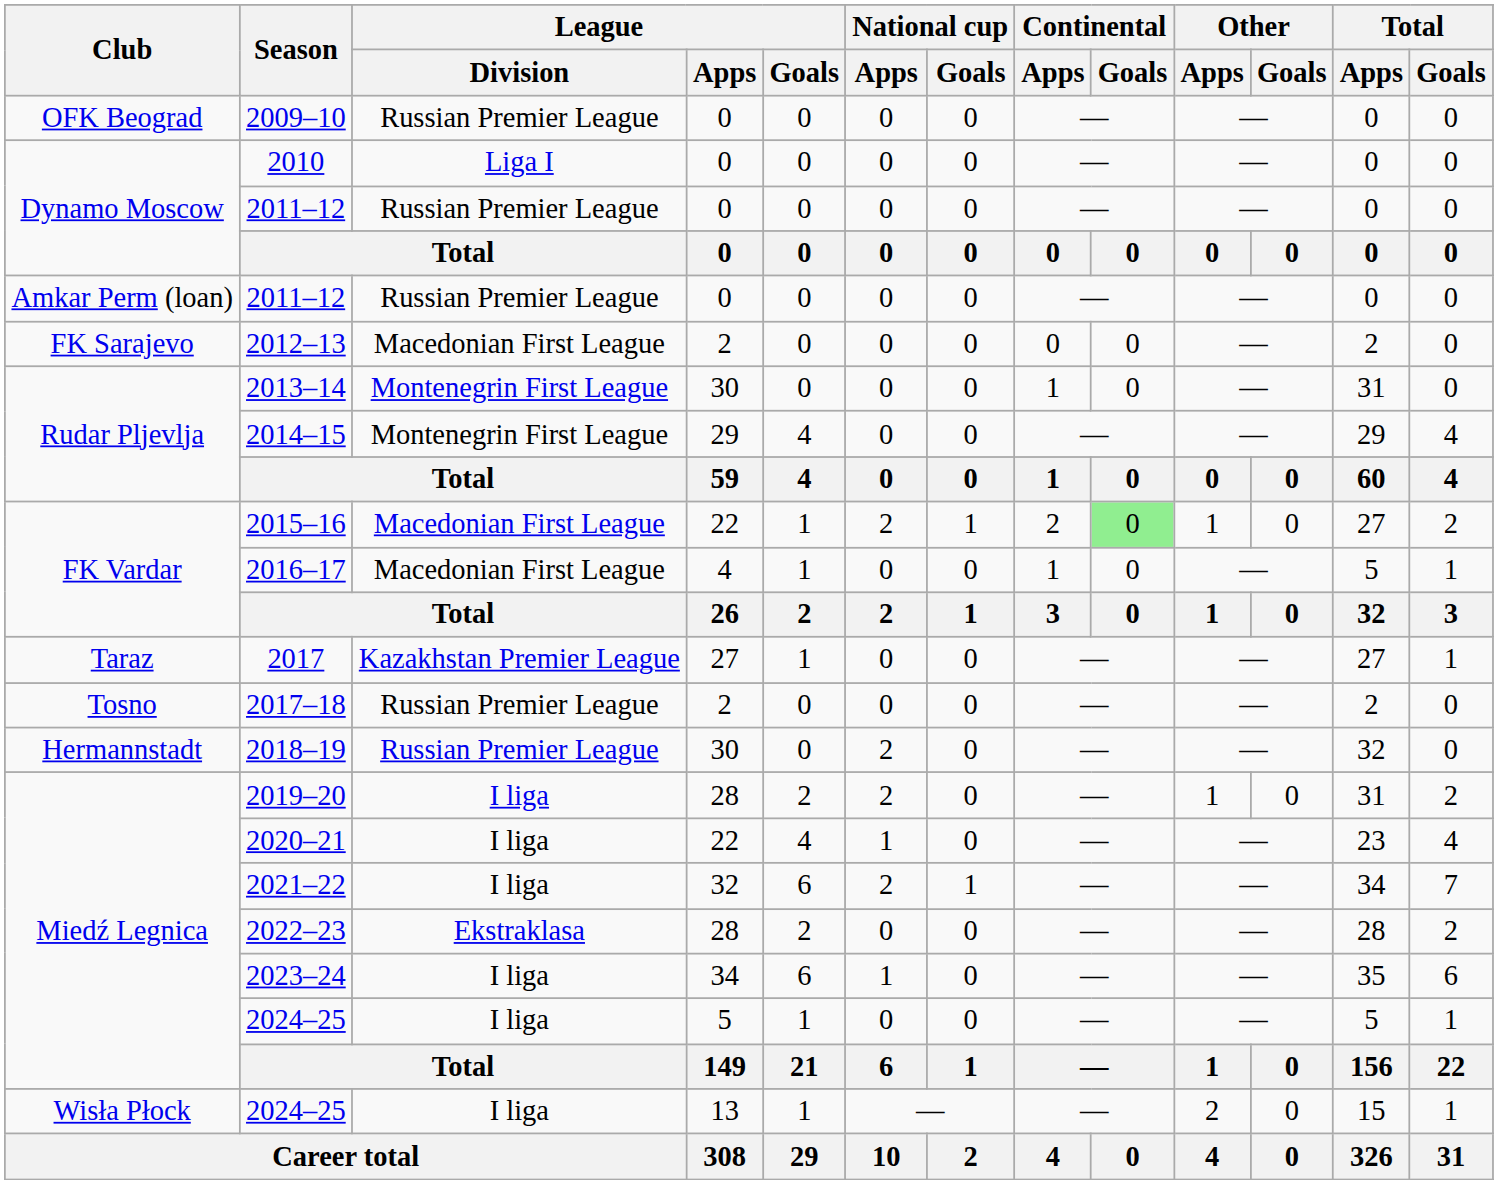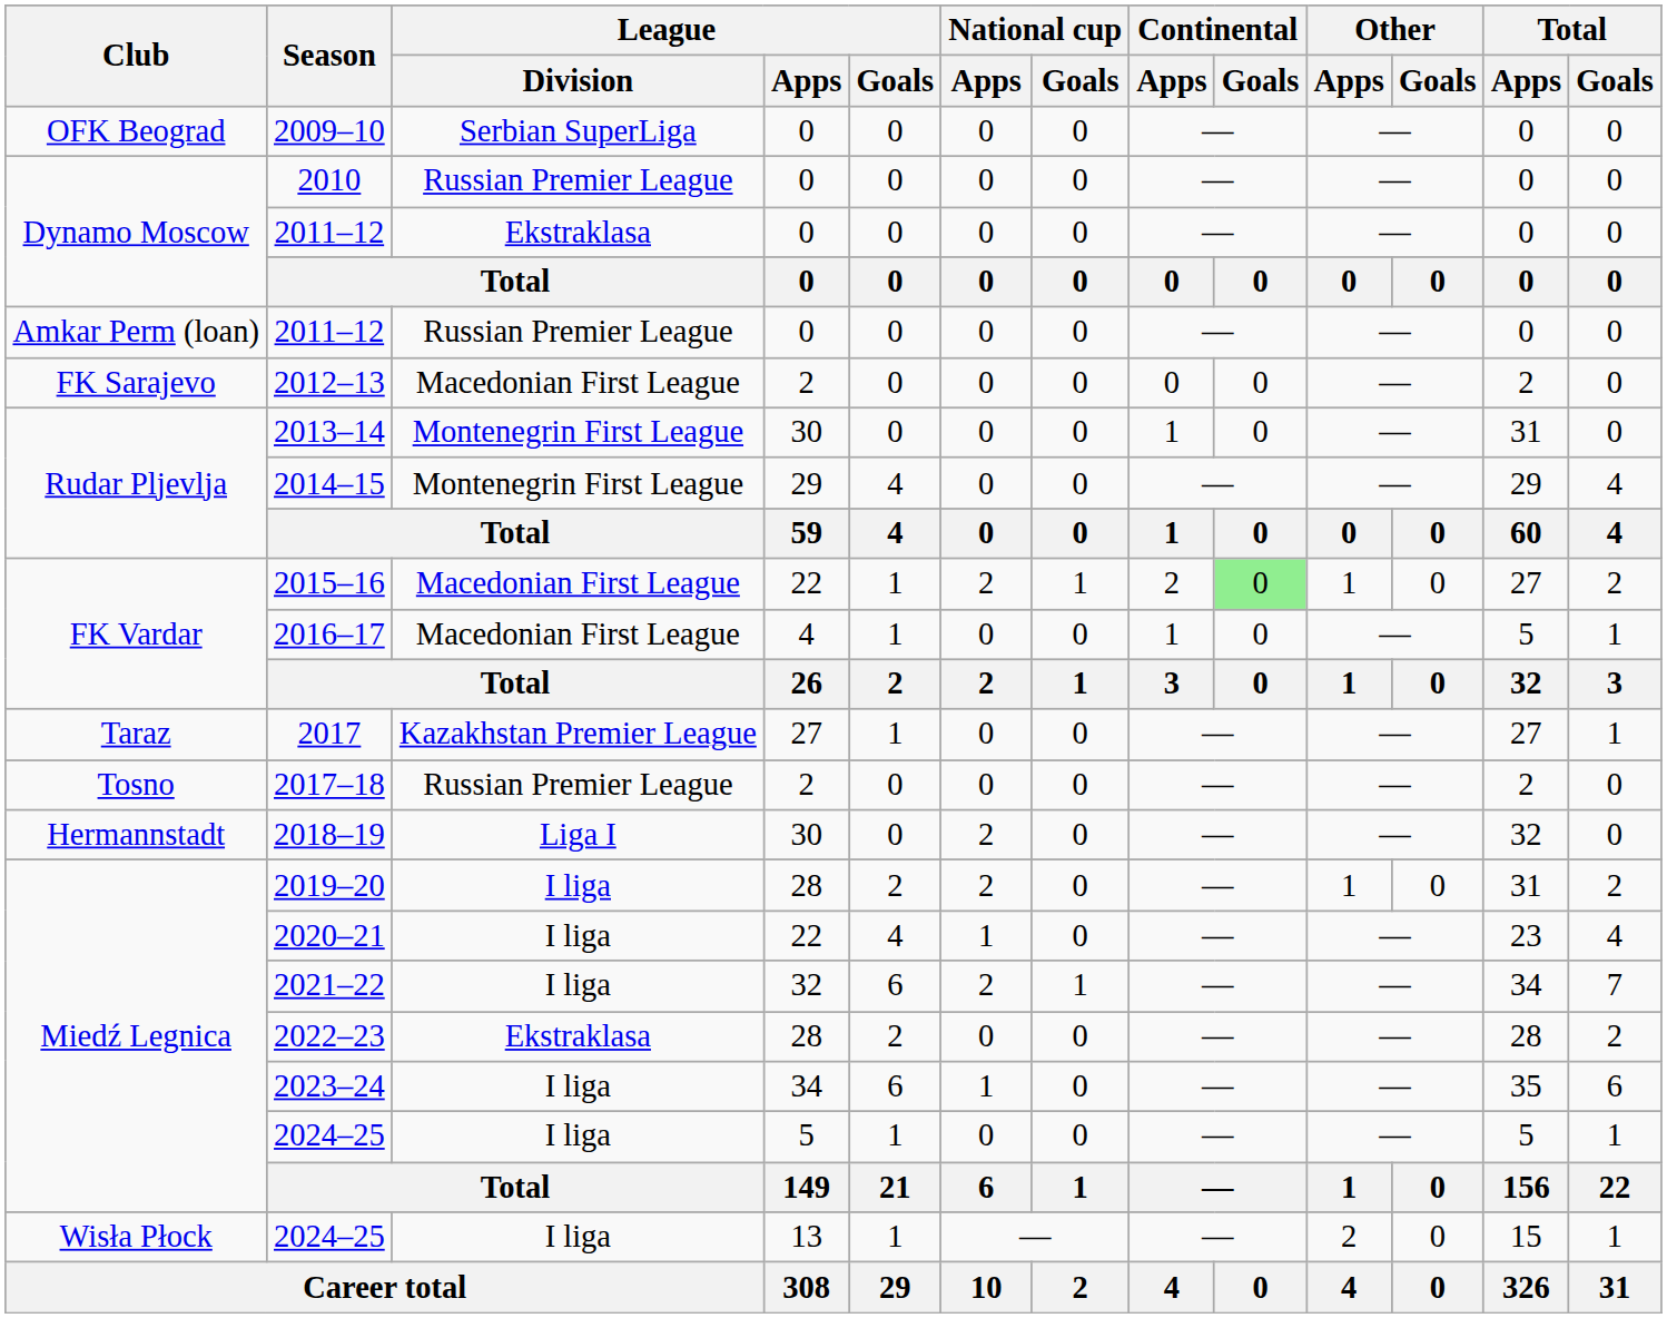2009–10 | League / Division: Russian Premier League -> Serbian SuperLiga
2010 | League / Division: Liga I -> Russian Premier League
Dynamo Moscow / 2011–12 | League / Division: Russian Premier League -> Ekstraklasa
2018–19 | League / Division: Russian Premier League -> Liga I
